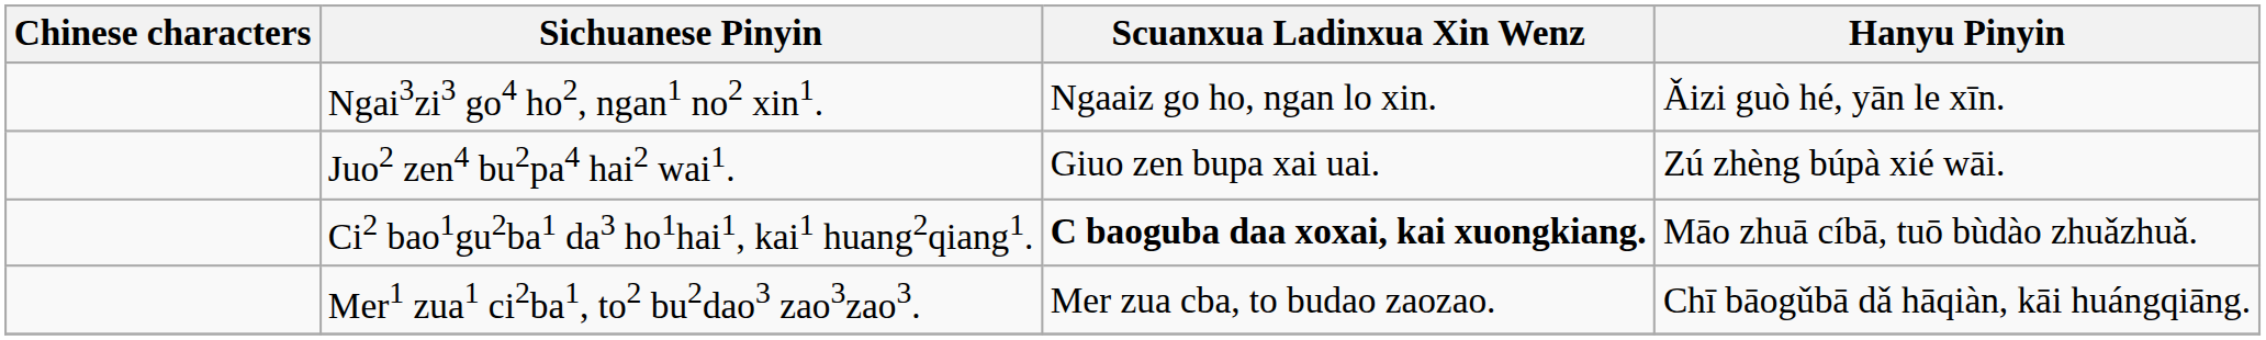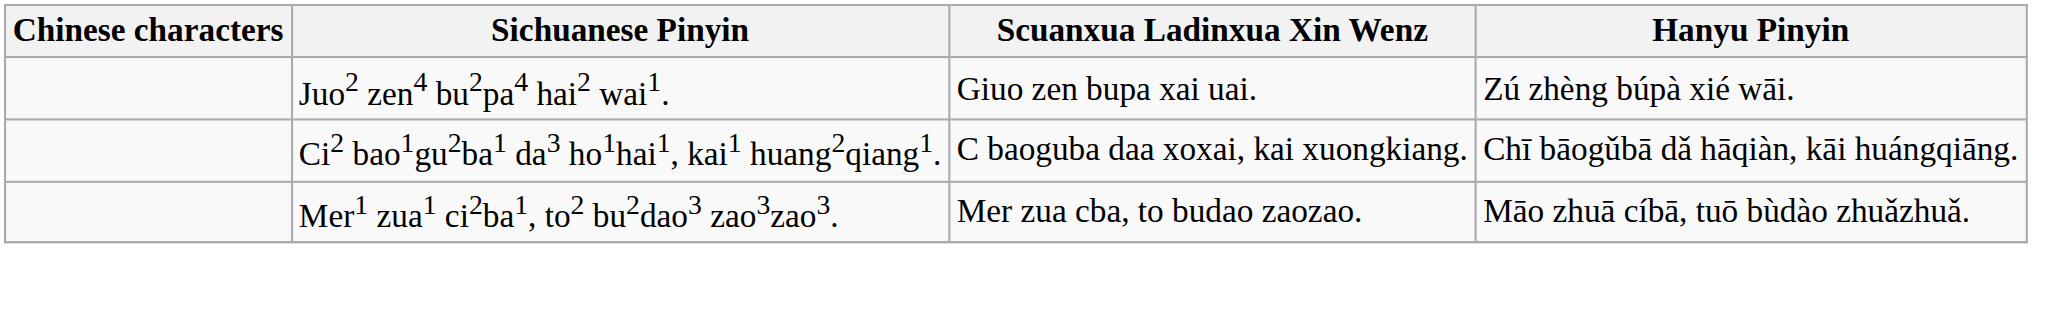- row: Ngai3zi3 go4 ho2, ngan1 no2 xin1. | Ngaaiz go ho, ngan lo xin. | Ǎizi guò hé, yān le xīn.
Ci2 bao1gu2ba1 da3 ho1hai1, kai1 huang2qiang1. | Scuanxua Ladinxua Xin Wenz: bold -> normal
Ci2 bao1gu2ba1 da3 ho1hai1, kai1 huang2qiang1. | Hanyu Pinyin: Māo zhuā cíbā, tuō bùdào zhuǎzhuǎ. -> Chī bāogǔbā dǎ hāqiàn, kāi huángqiāng.
Mer1 zua1 ci2ba1, to2 bu2dao3 zao3zao3. | Hanyu Pinyin: Chī bāogǔbā dǎ hāqiàn, kāi huángqiāng. -> Māo zhuā cíbā, tuō bùdào zhuǎzhuǎ.
